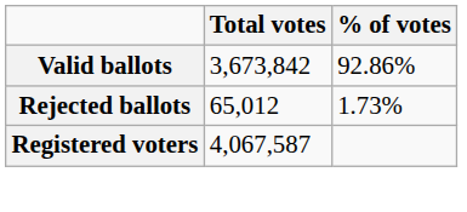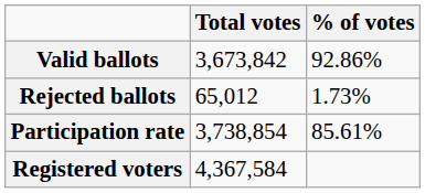+ row: Participation rate | 3,738,854 | 85.61%
Registered voters | Total votes: 4,067,587 -> 4,367,584
